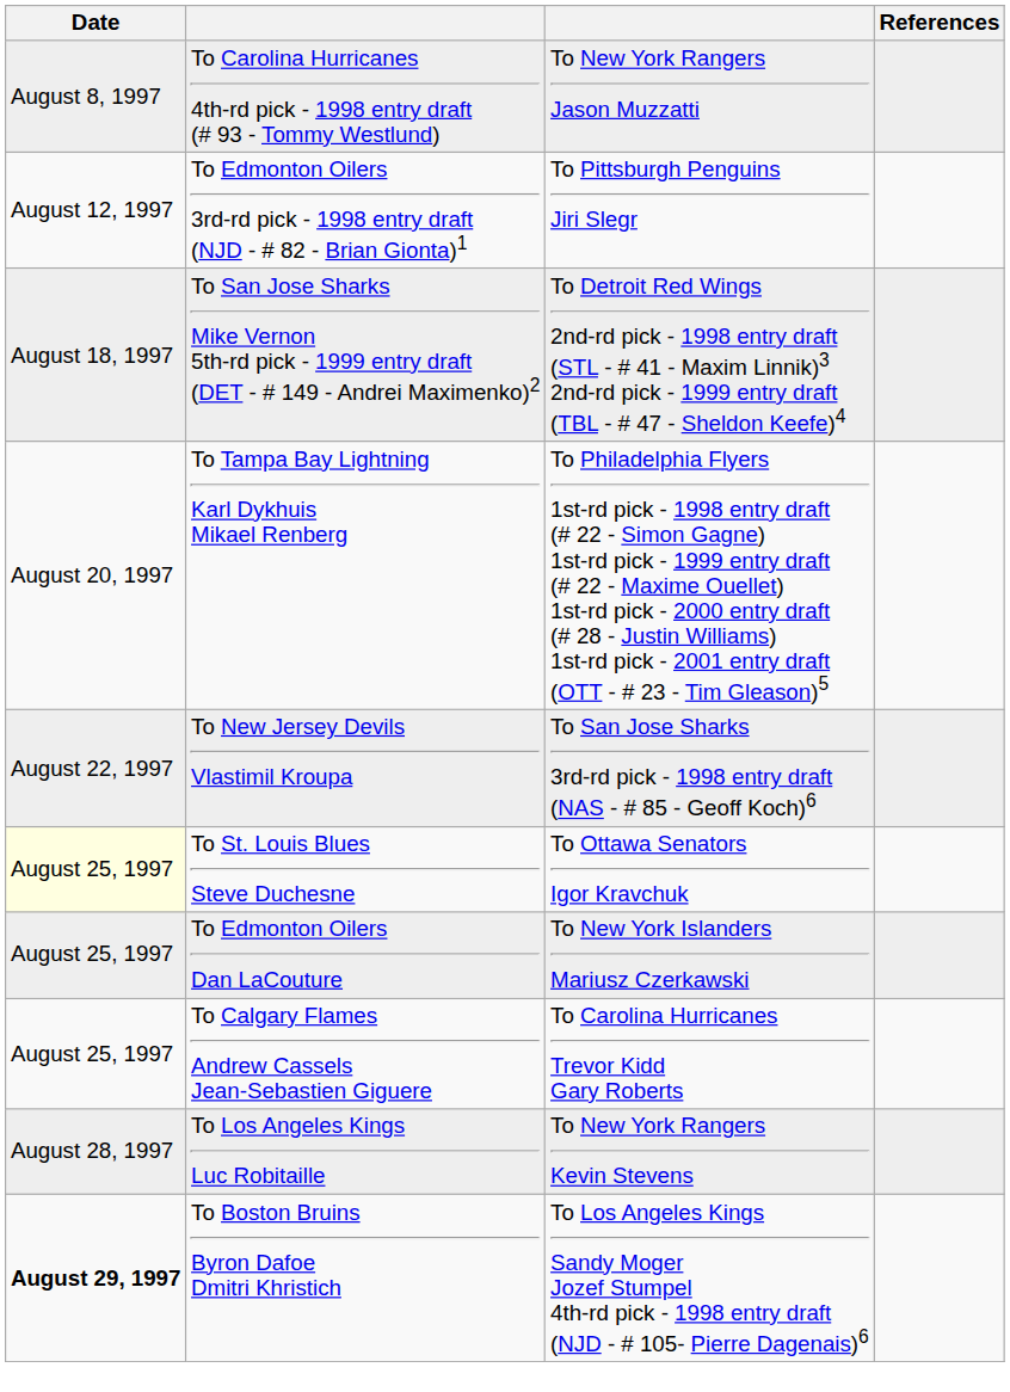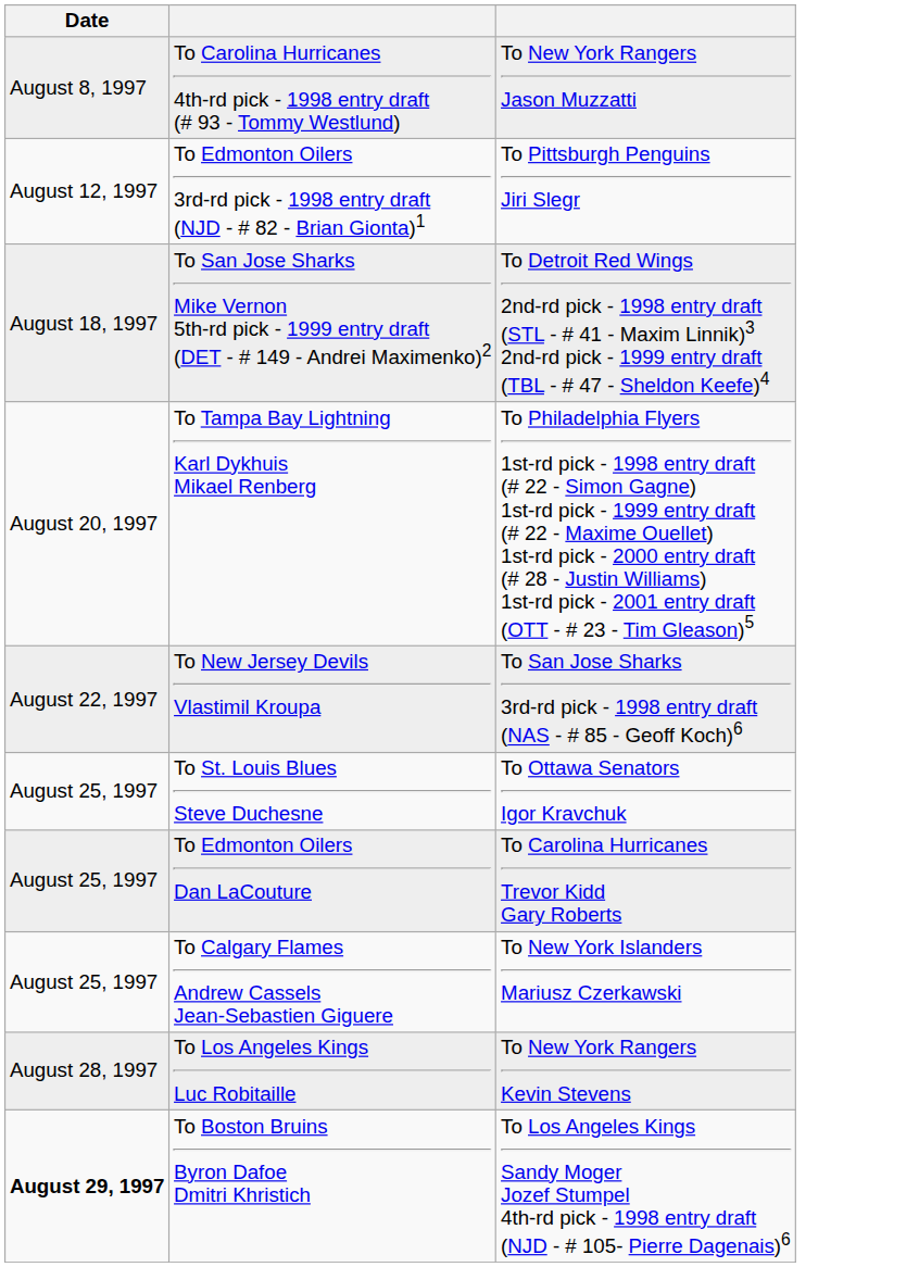- column: References
To St. Louis Blues Steve Duchesne | Date: lightyellow background -> no background
To Edmonton Oilers Dan LaCouture | column 3: To New York Islanders Mariusz Czerkawski -> To Carolina Hurricanes Trevor Kidd Gary Roberts
To Calgary Flames Andrew Cassels Jean-Sebastien Giguere | column 3: To Carolina Hurricanes Trevor Kidd Gary Roberts -> To New York Islanders Mariusz Czerkawski
